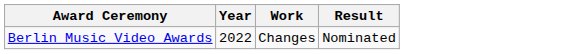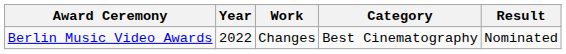+ column: Category | Best Cinematography
